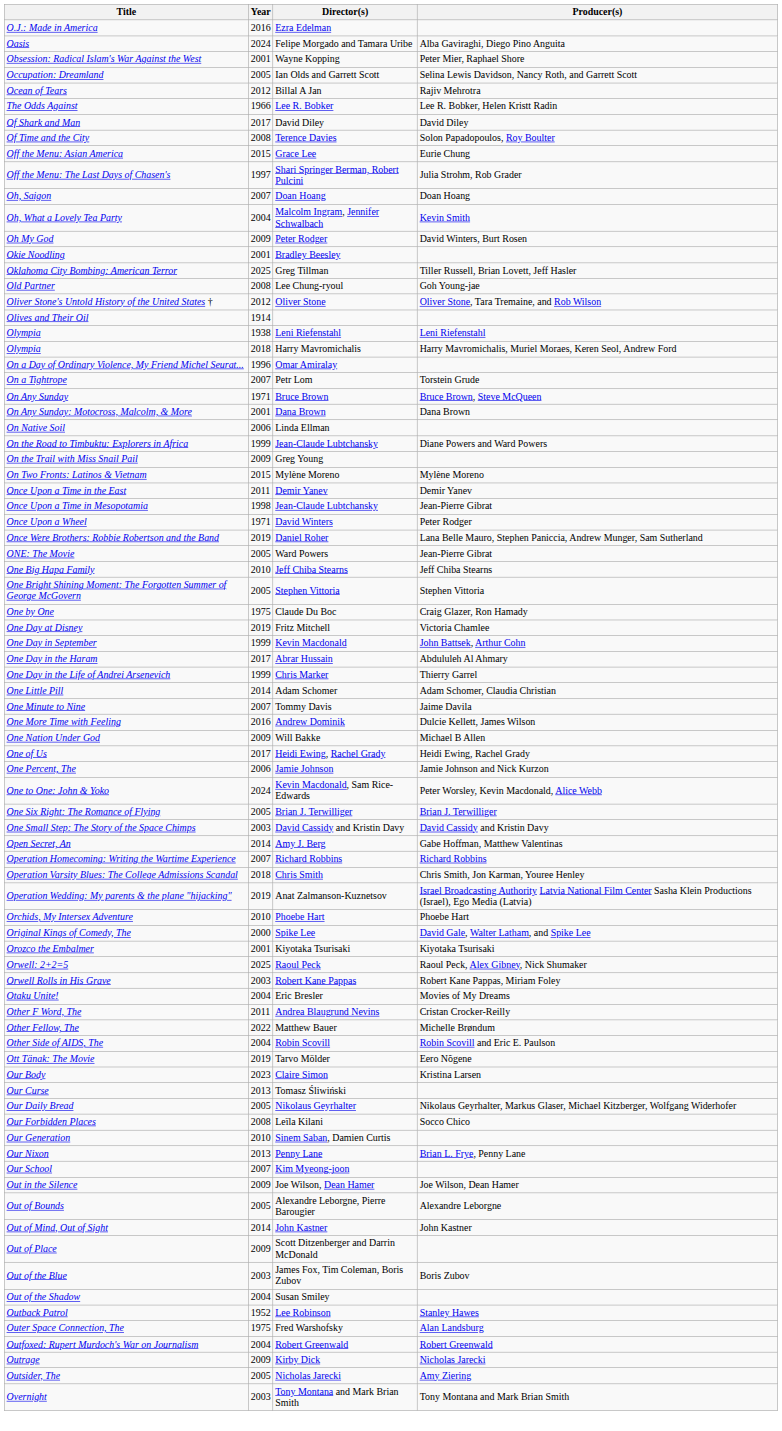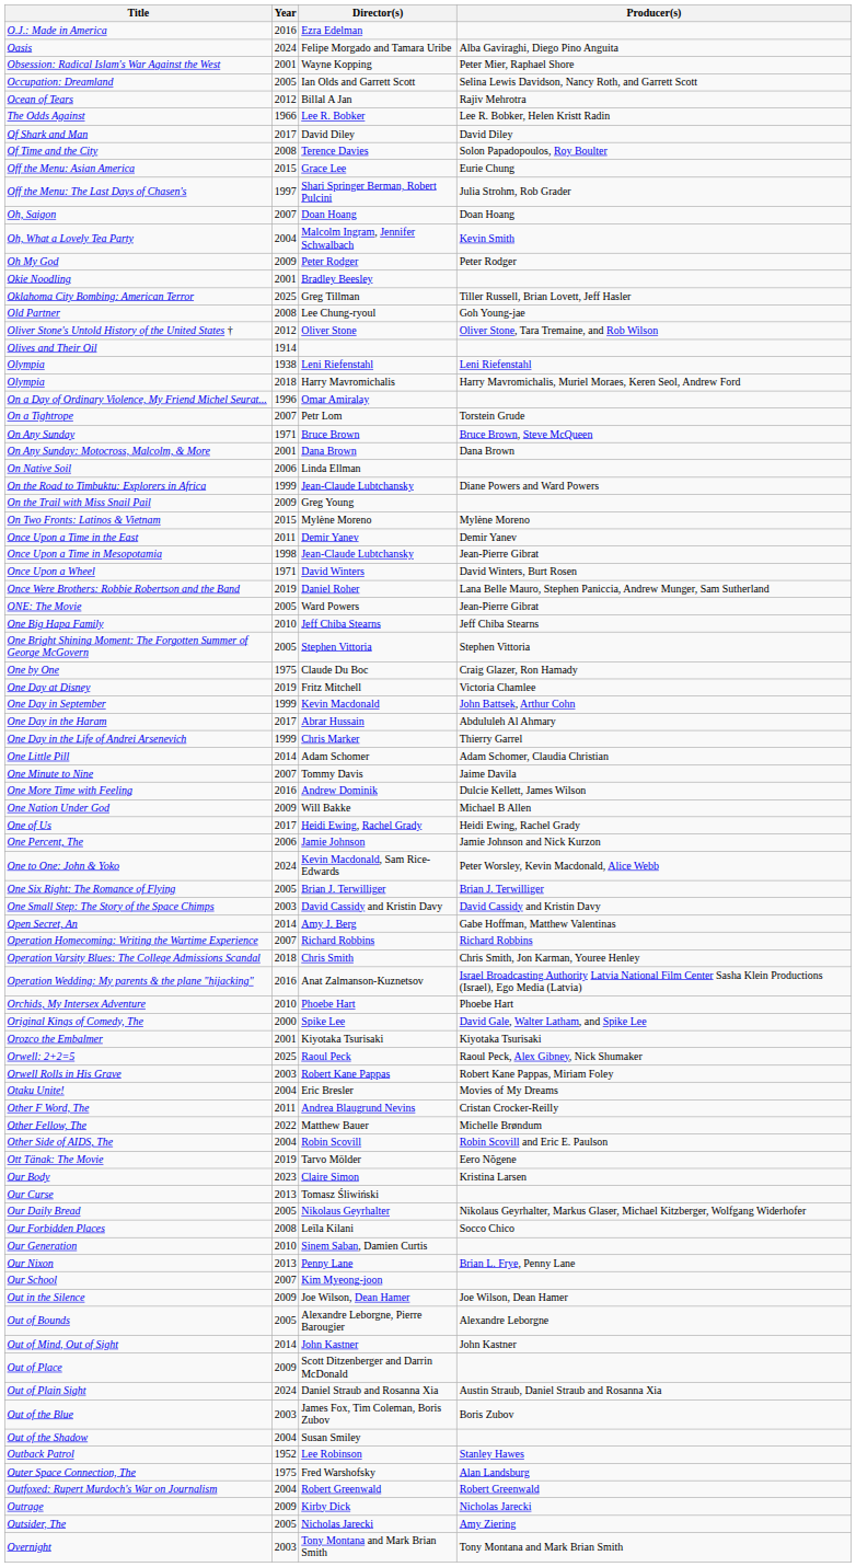Oh My God | Producer(s): David Winters, Burt Rosen -> Peter Rodger
Once Upon a Wheel | Producer(s): Peter Rodger -> David Winters, Burt Rosen
Operation Wedding: My parents & the plane "hijacking" | Year: 2019 -> 2016
+ row: Out of Plain Sight | 2024 | Daniel Straub and Rosanna Xia | Austin Straub, Daniel Straub and Rosanna Xia
